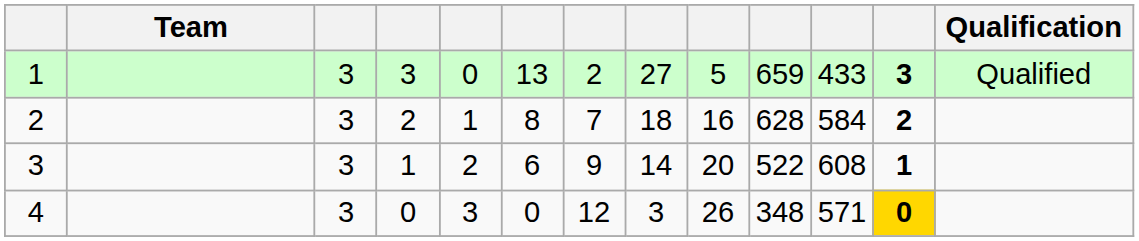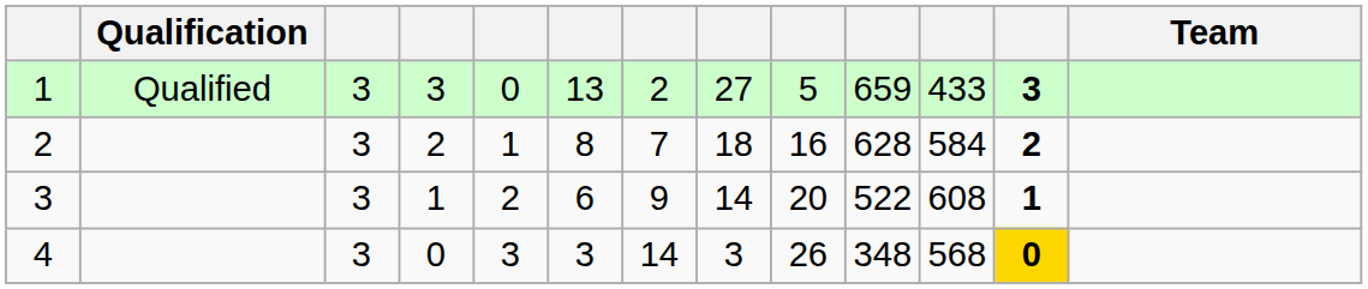columns swapped: Team <-> Qualification
4 | column 6: 0 -> 3
4 | column 7: 12 -> 14
4 | column 11: 571 -> 568
